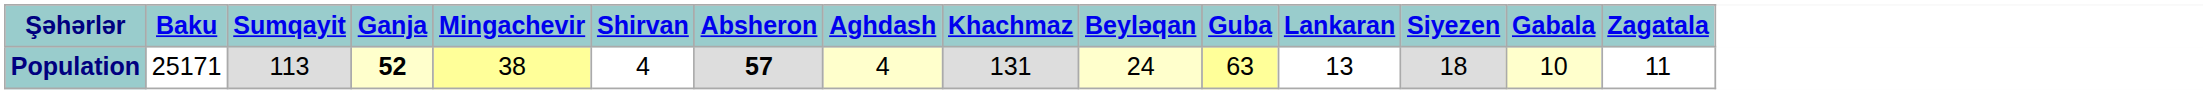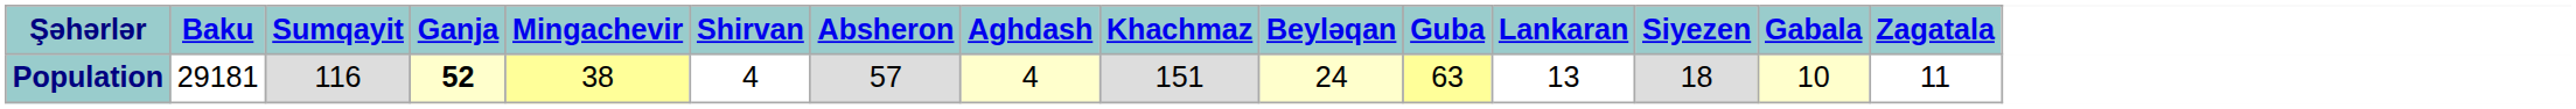Population | Baku: 25171 -> 29181
Population | Sumqayit: 113 -> 116
Population | Absheron: bold -> normal
Population | Khachmaz: 131 -> 151
